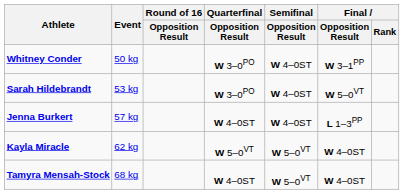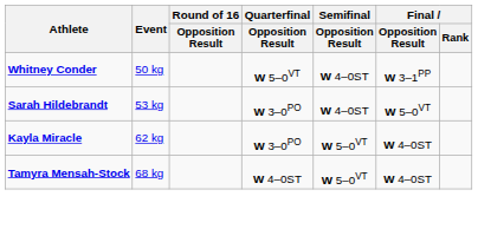Whitney Conder | Quarterfinal / Opposition Result: W 3–0PO -> W 5–0VT
- row: Jenna Burkert | 57 kg | W 4–0ST | W 4–0ST | L 1–3PP
Kayla Miracle | Quarterfinal / Opposition Result: W 5–0VT -> W 3–0PO
